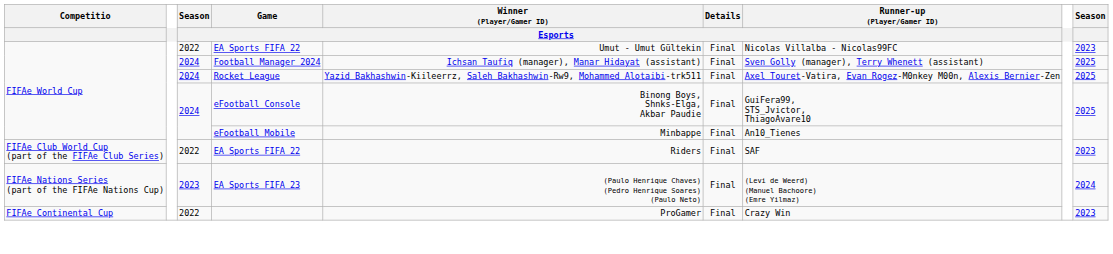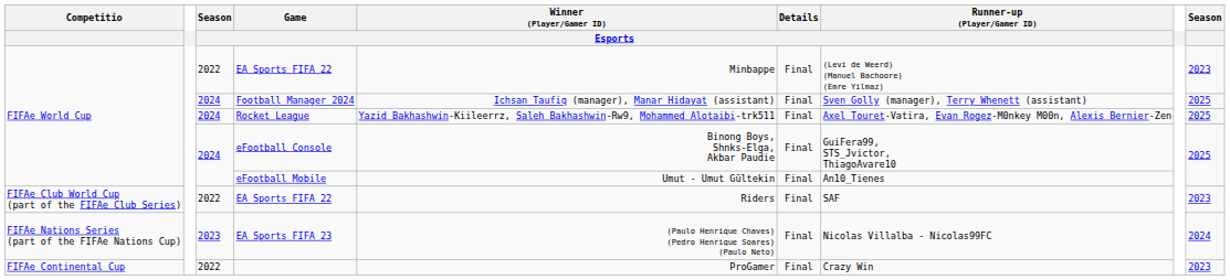FIFAe World Cup / EA Sports FIFA 22 | Winner (Player/Gamer ID): Umut - Umut Gültekin -> Minbappe
FIFAe World Cup / EA Sports FIFA 22 | Runner-up (Player/Gamer ID): Nicolas Villalba - Nicolas99FC -> (Levi de Weerd) (Manuel Bachoore) (Emre Yilmaz)
eFootball Mobile | Winner (Player/Gamer ID): Minbappe -> Umut - Umut Gültekin
EA Sports FIFA 23 | Runner-up (Player/Gamer ID): (Levi de Weerd) (Manuel Bachoore) (Emre Yilmaz) -> Nicolas Villalba - Nicolas99FC
